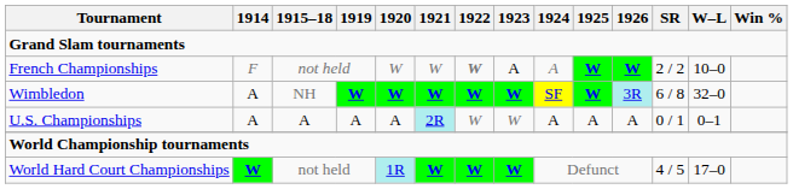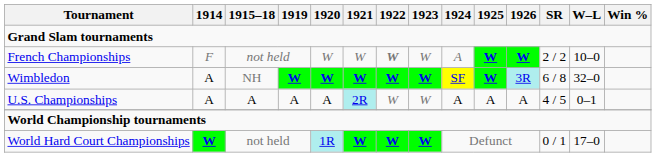French Championships | 1923: A -> W
U.S. Championships | SR: 0 / 1 -> 4 / 5
World Hard Court Championships | SR: 4 / 5 -> 0 / 1
